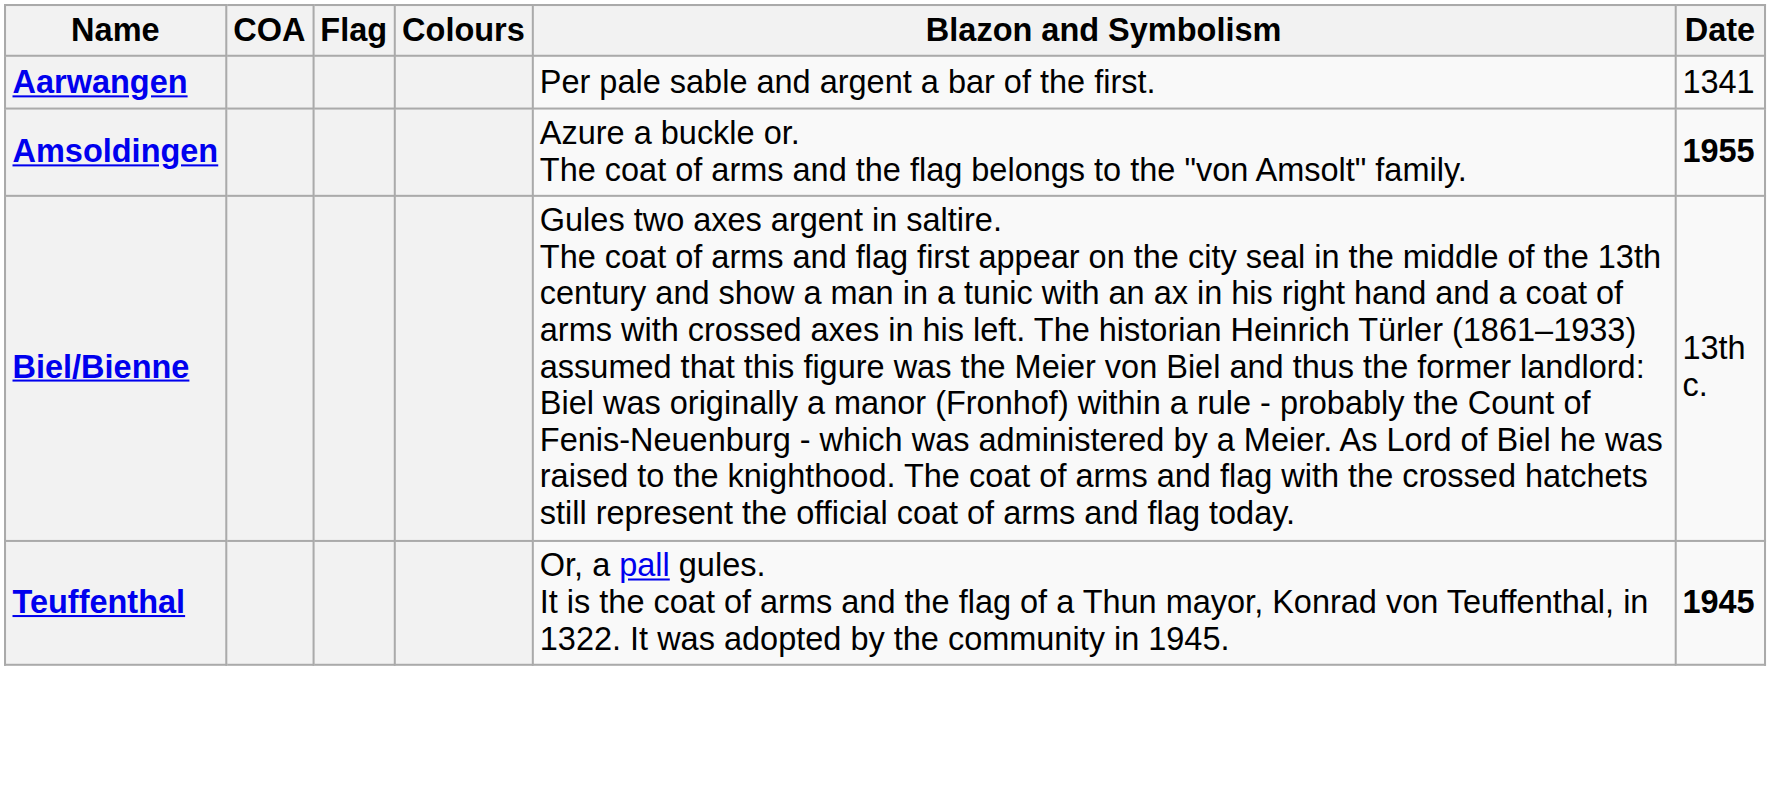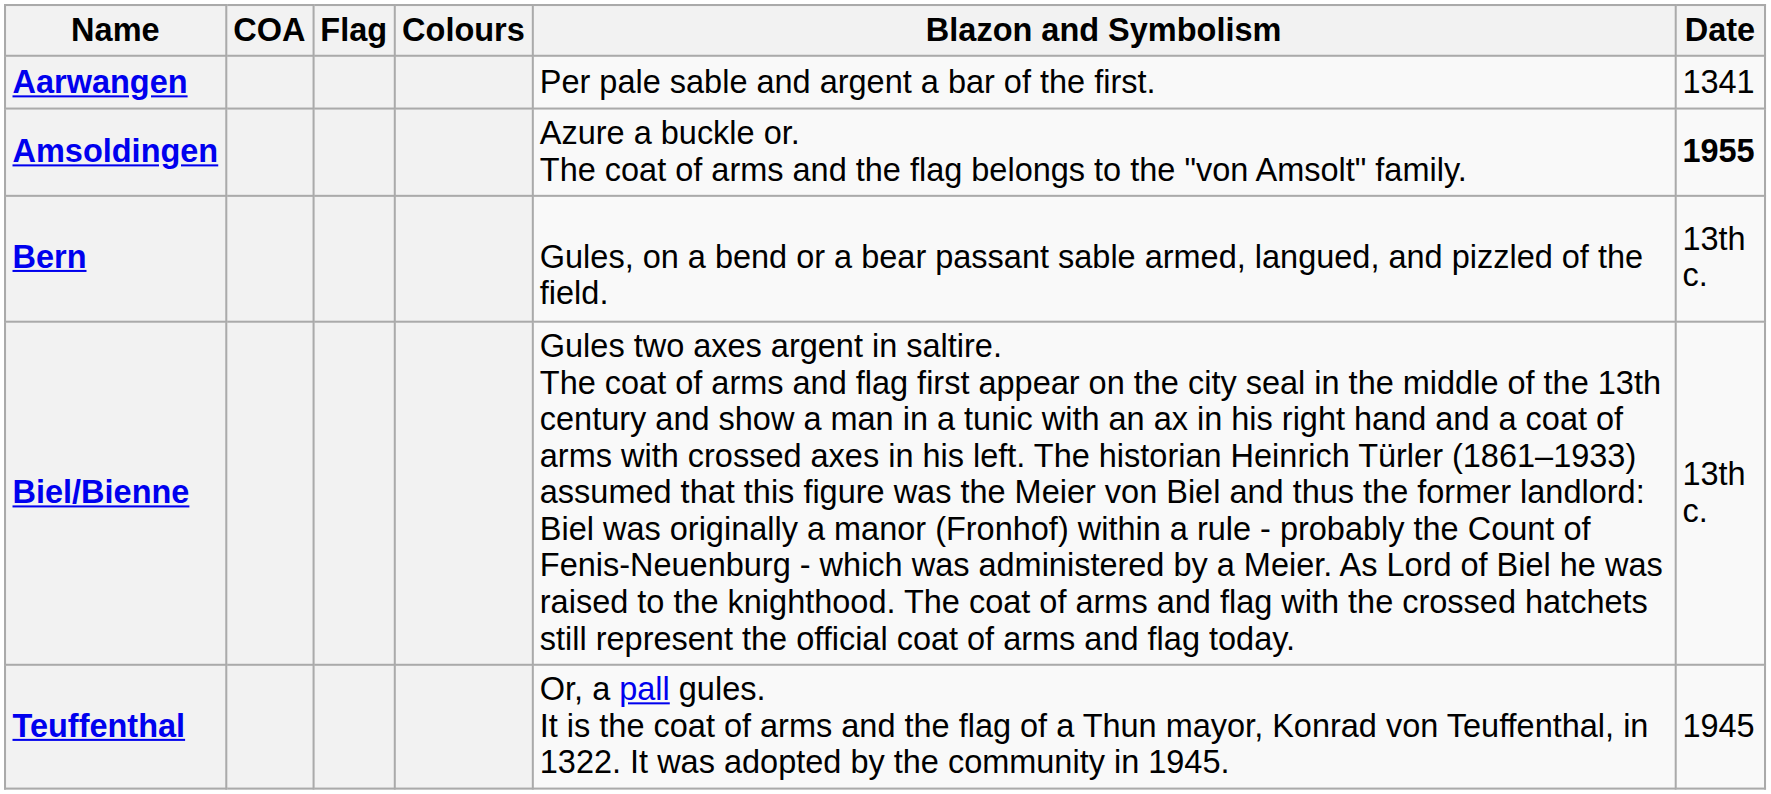+ row: Bern | Gules, on a bend or a bear passant sable armed, langued, and pizzled of the field. | 13th c.
Teuffenthal | Date: bold -> normal
